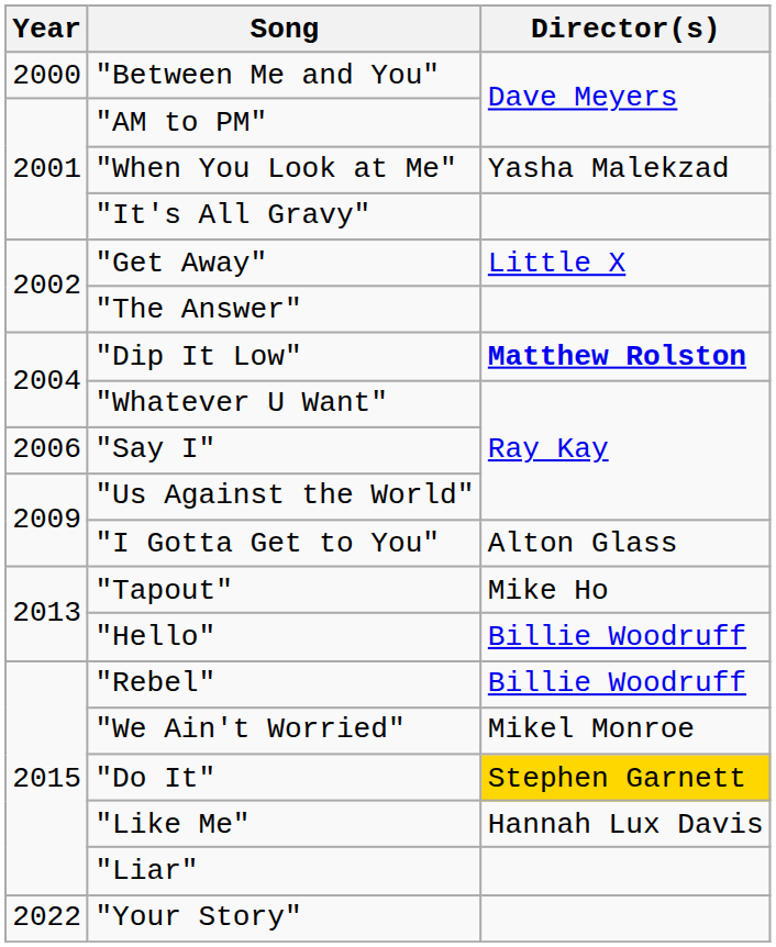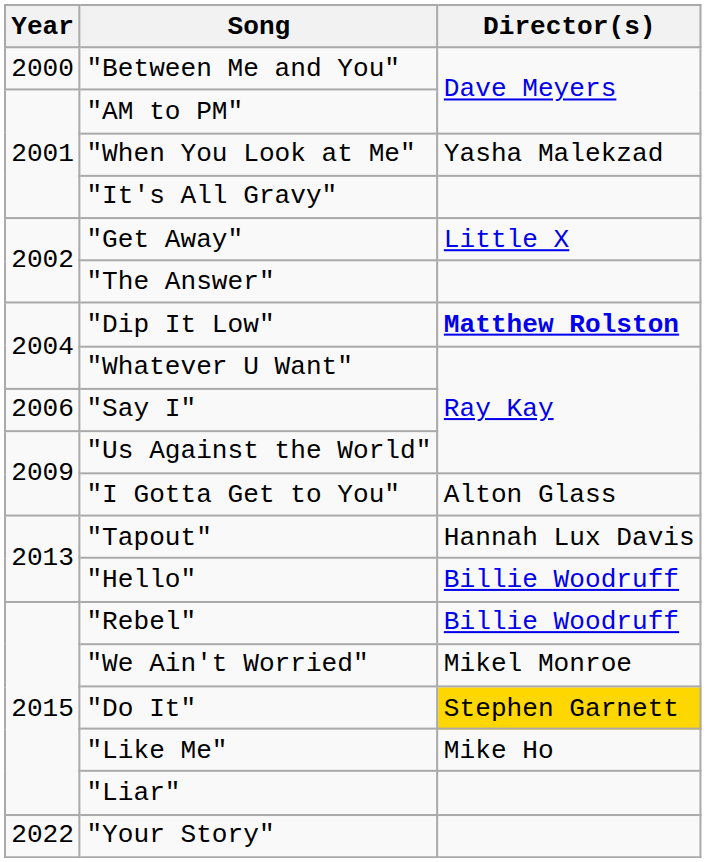"Tapout" | Director(s): Mike Ho -> Hannah Lux Davis
"Like Me" | Director(s): Hannah Lux Davis -> Mike Ho
